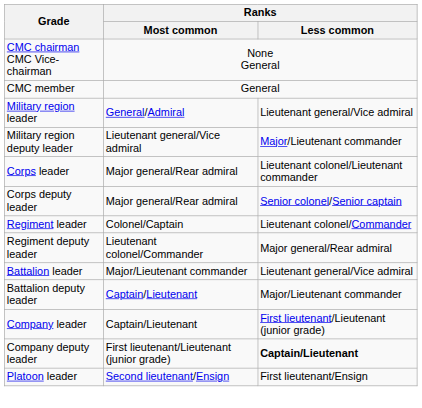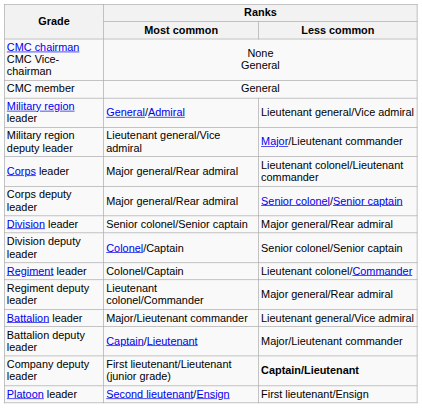+ row: Division leader | Senior colonel/Senior captain | Major general/Rear admiral
+ row: Division deputy leader | Colonel/Captain | Senior colonel/Senior captain
- row: Company leader | Captain/Lieutenant | First lieutenant/Lieutenant (junior grade)
